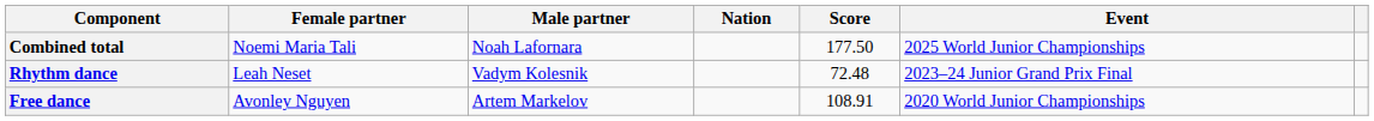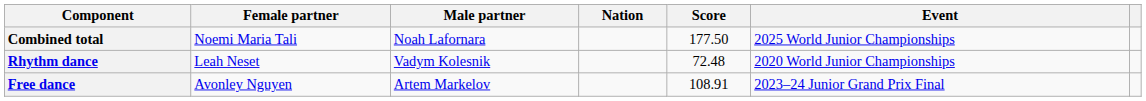Rhythm dance | Event: 2023–24 Junior Grand Prix Final -> 2020 World Junior Championships
Free dance | Event: 2020 World Junior Championships -> 2023–24 Junior Grand Prix Final
